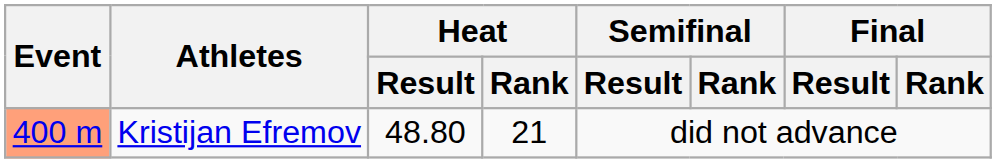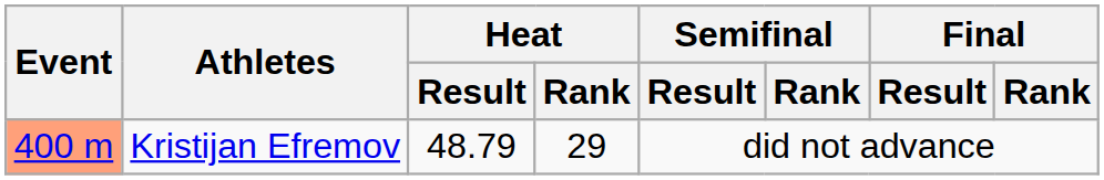Kristijan Efremov | Heat / Result: 48.80 -> 48.79
Kristijan Efremov | Heat / Rank: 21 -> 29
